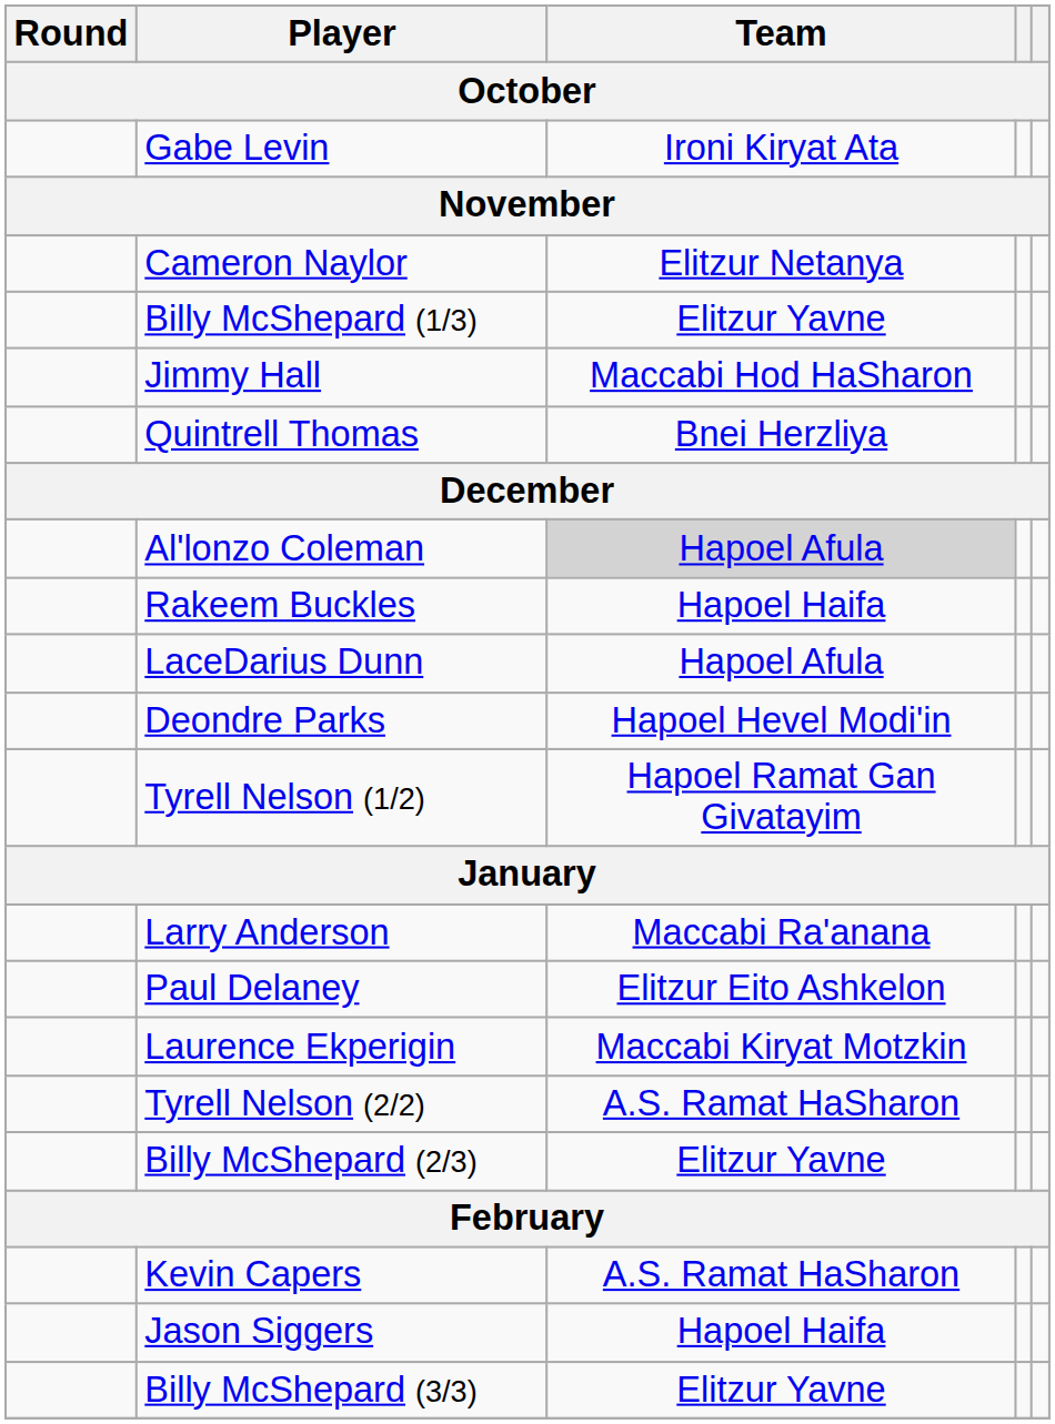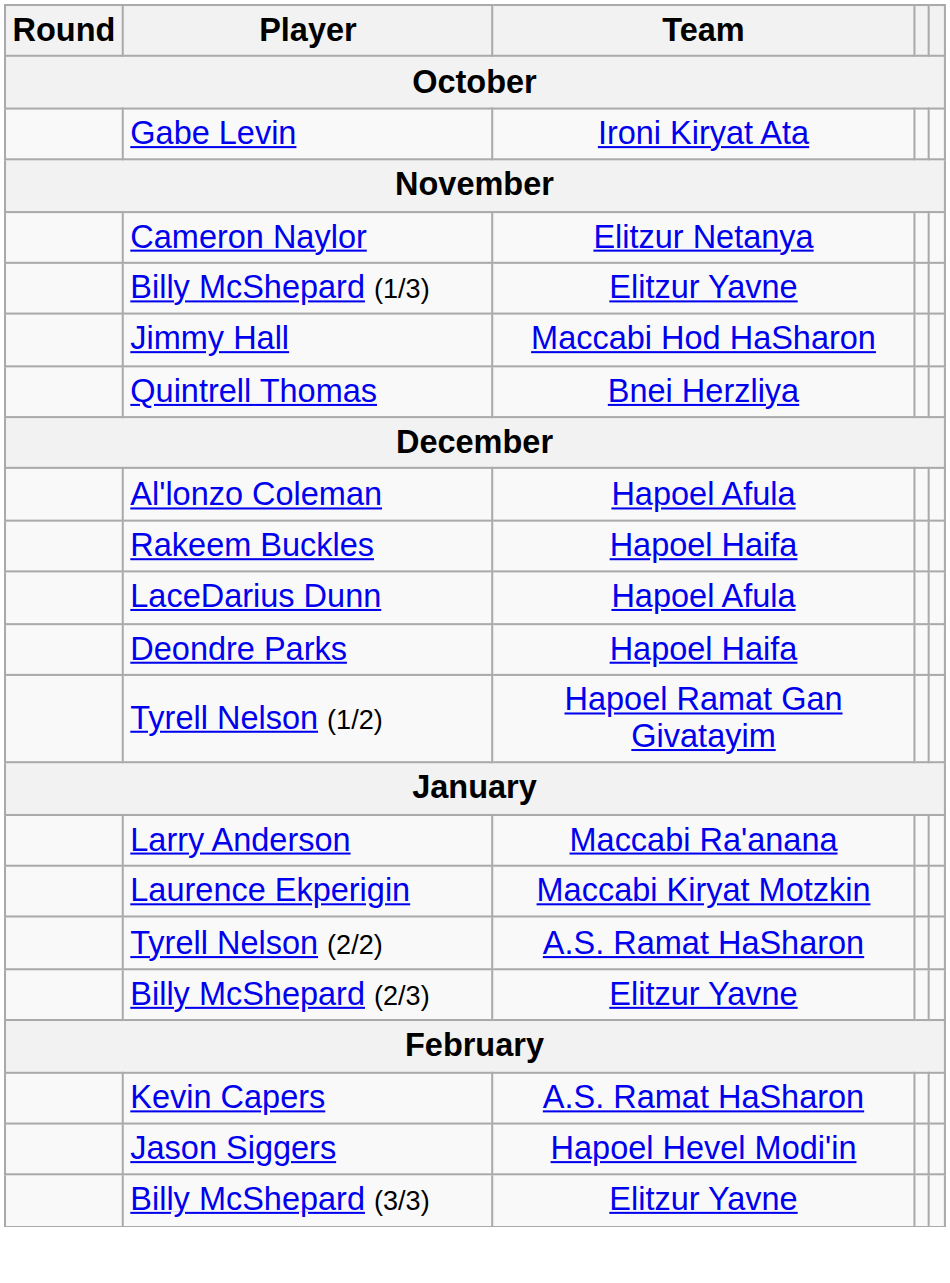Al'lonzo Coleman | Team: lightgrey background -> no background
Deondre Parks | Team: Hapoel Hevel Modi'in -> Hapoel Haifa
- row: Paul Delaney | Elitzur Eito Ashkelon
Jason Siggers | Team: Hapoel Haifa -> Hapoel Hevel Modi'in
